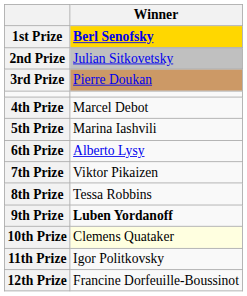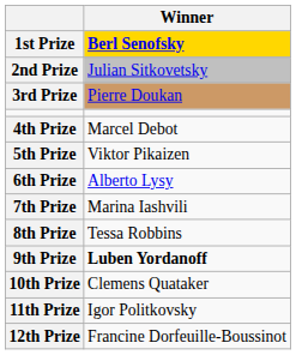5th Prize | Winner: Marina Iashvili -> Viktor Pikaizen
7th Prize | Winner: Viktor Pikaizen -> Marina Iashvili
10th Prize | Winner: lightyellow background -> no background
